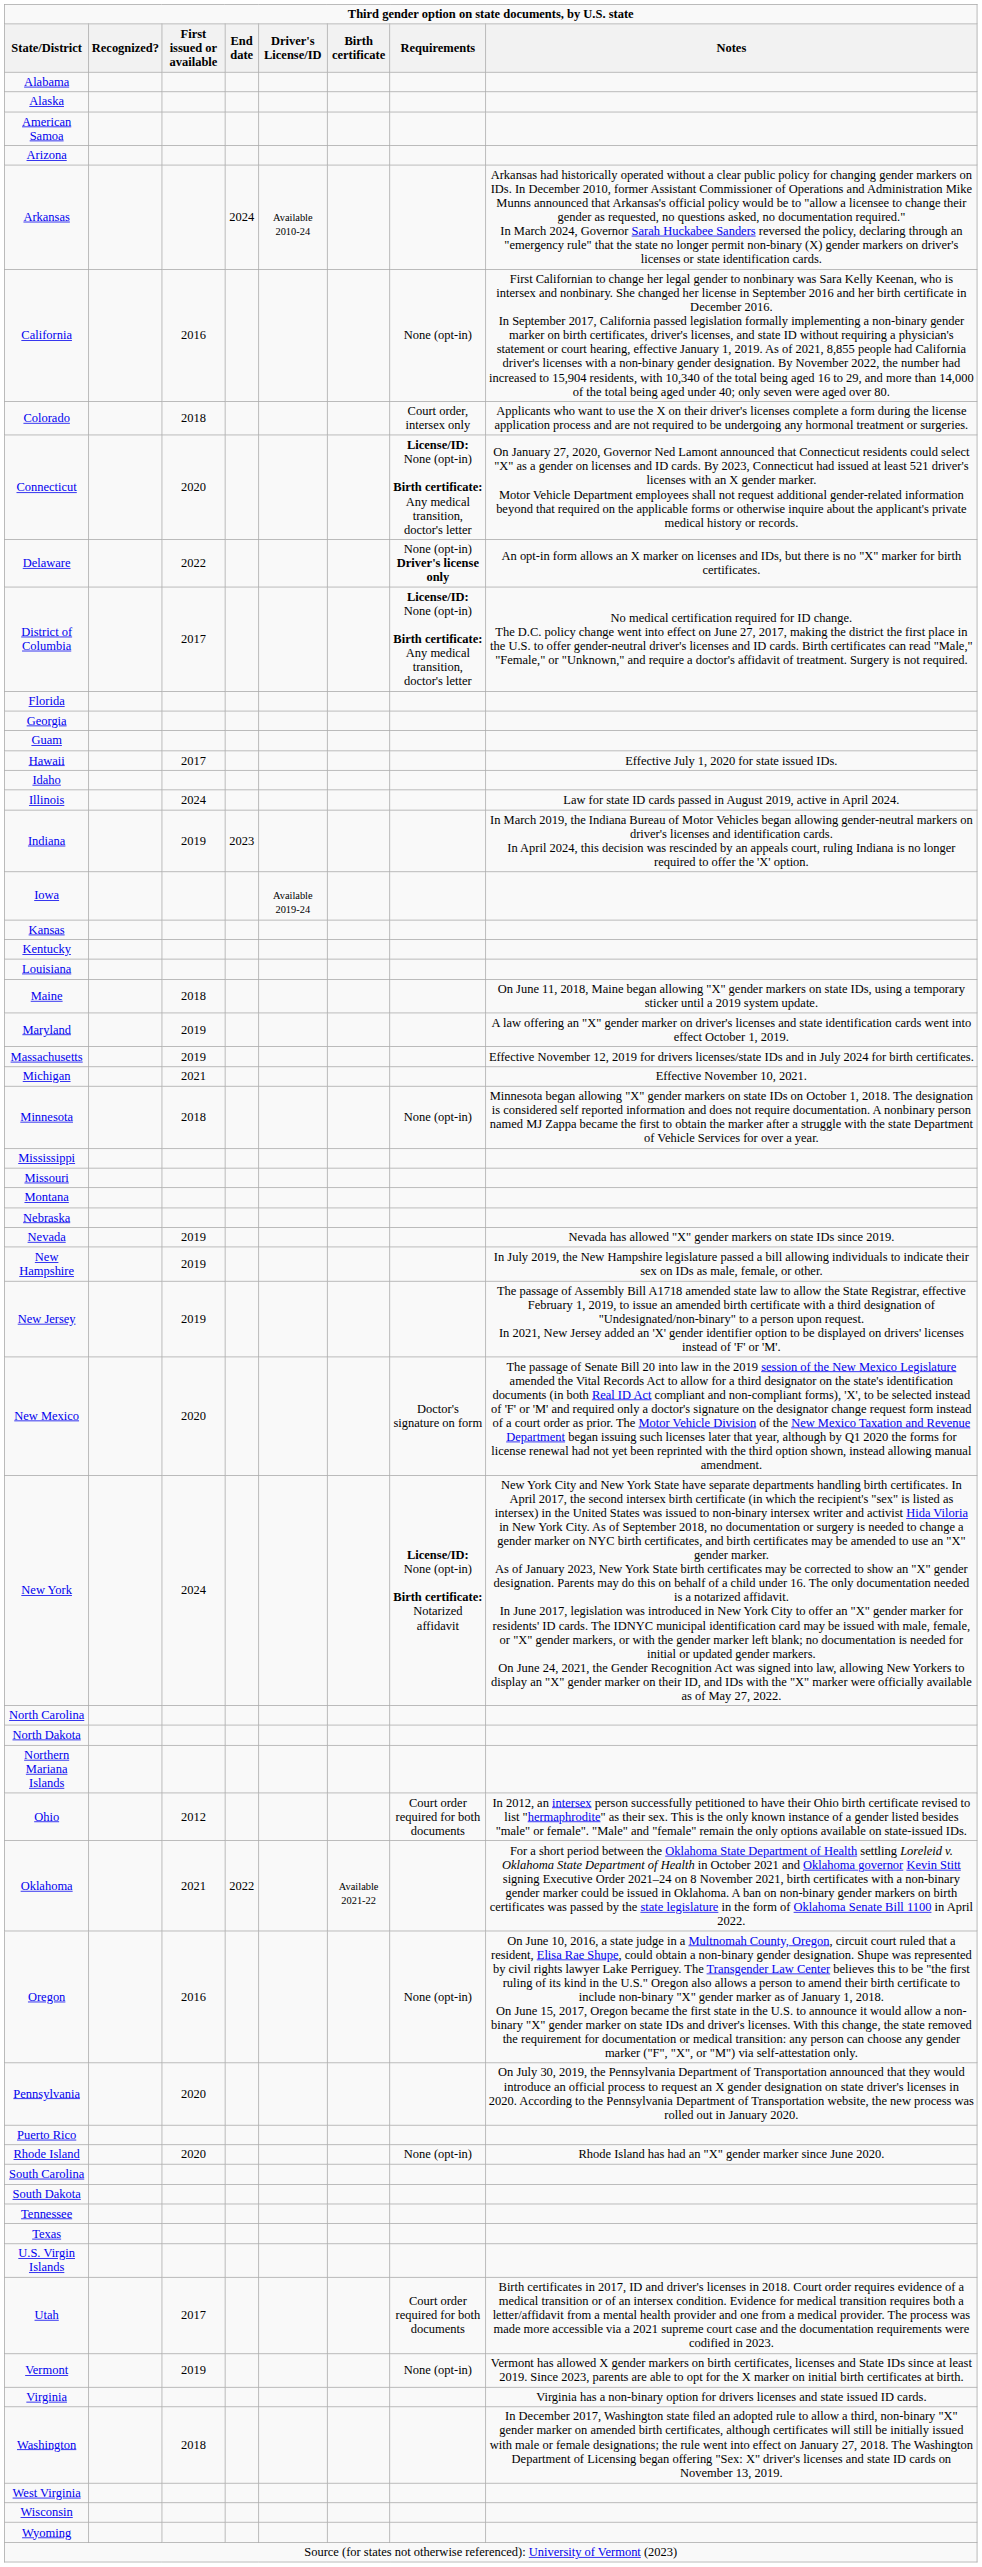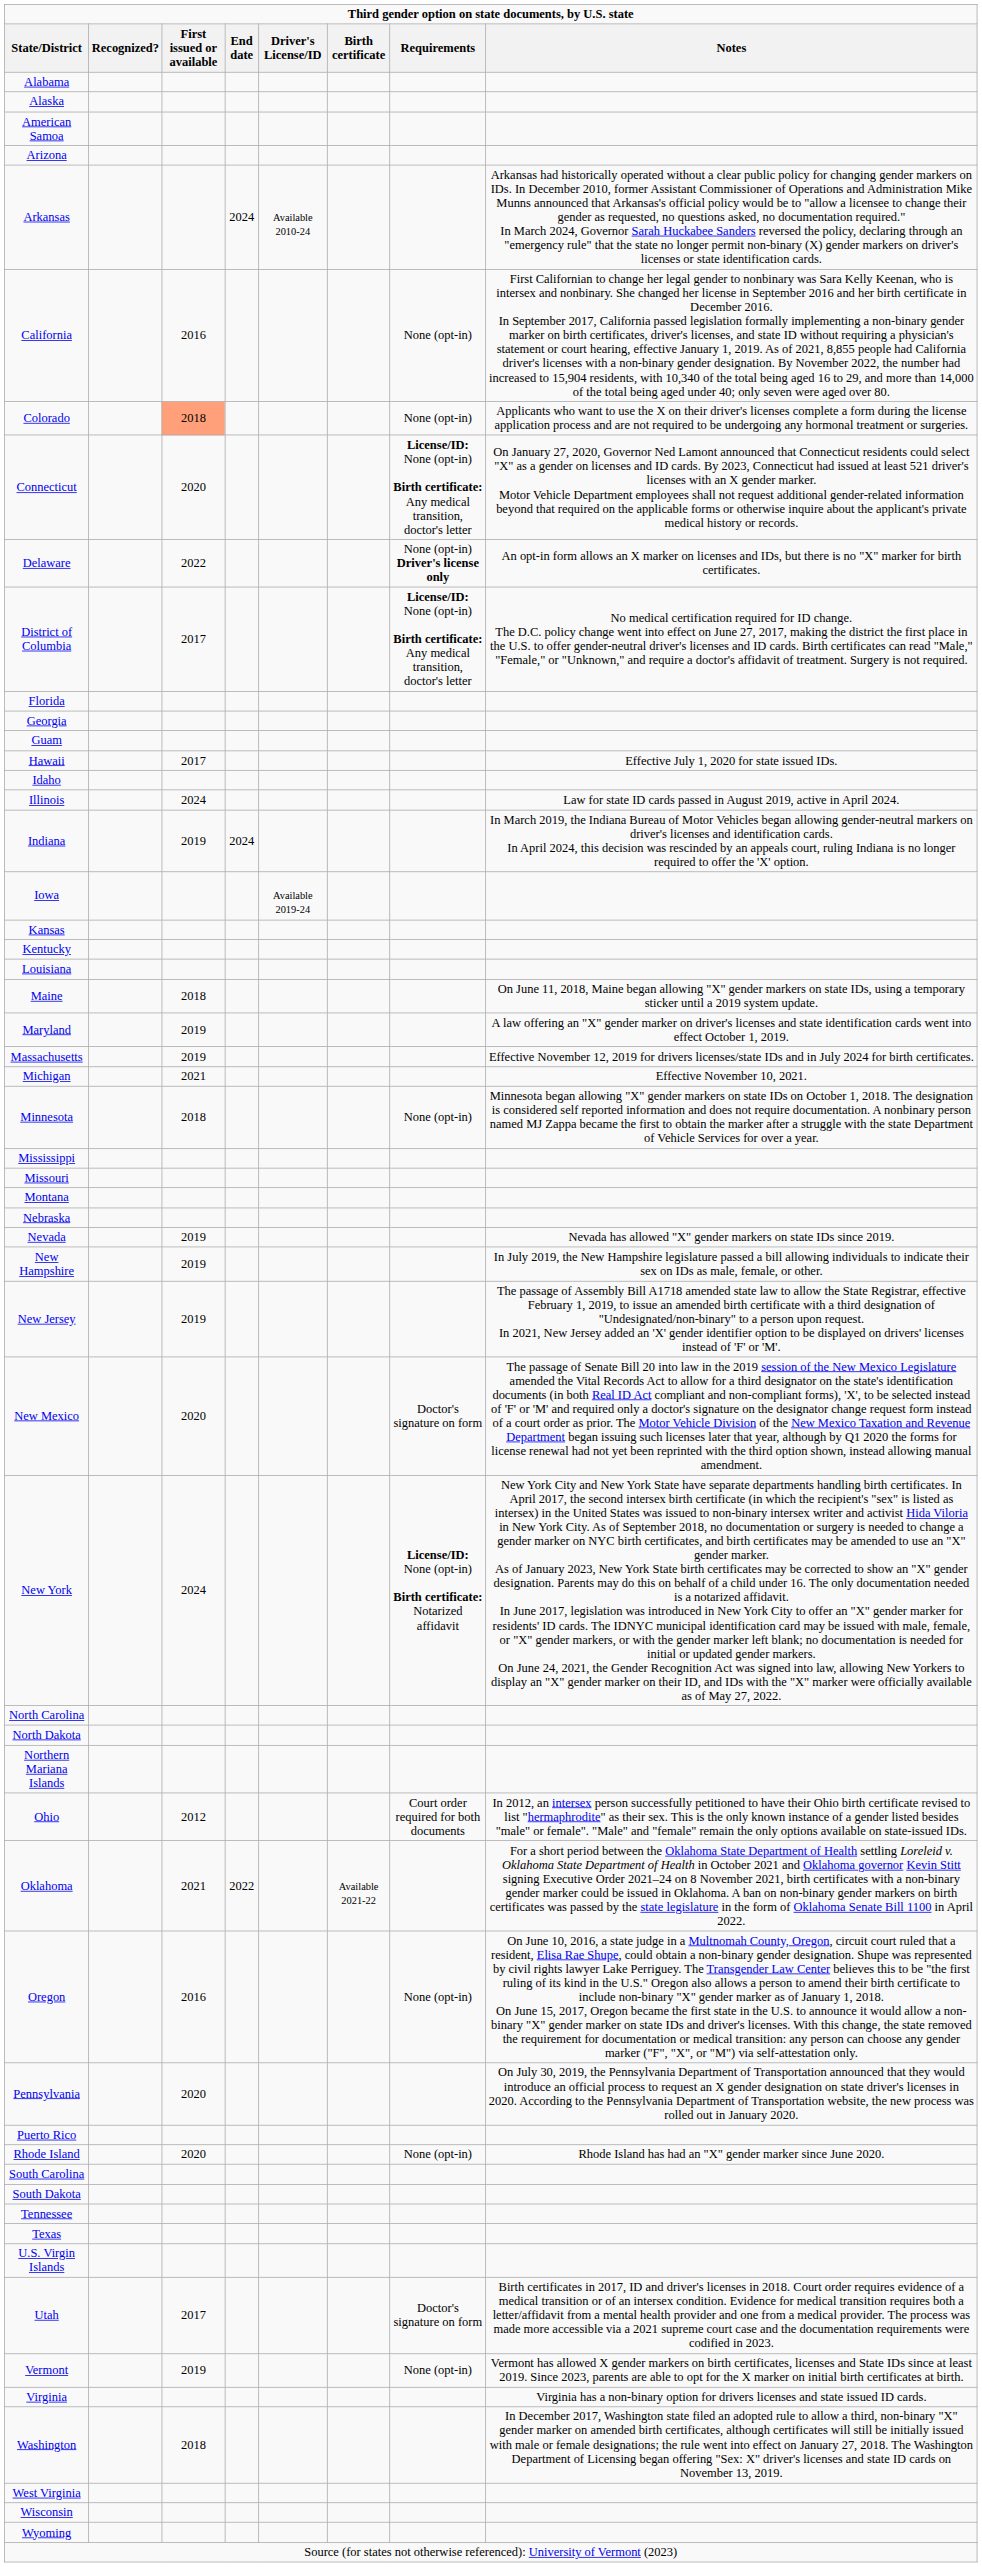Colorado | First issued or available: no background -> lightsalmon background
Colorado | Requirements: Court order, intersex only -> None (opt-in)
Indiana | End date: 2023 -> 2024
Utah | Requirements: Court order required for both documents -> Doctor's signature on form
